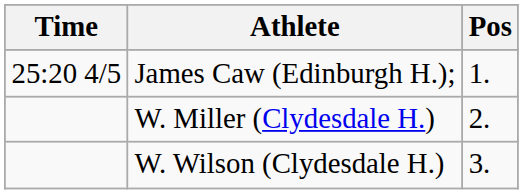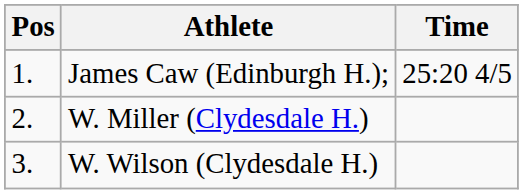columns swapped: Pos <-> Time
